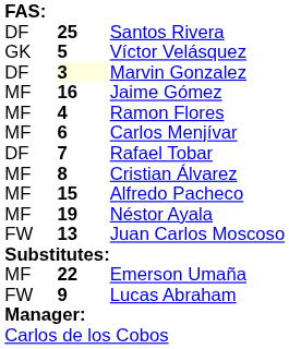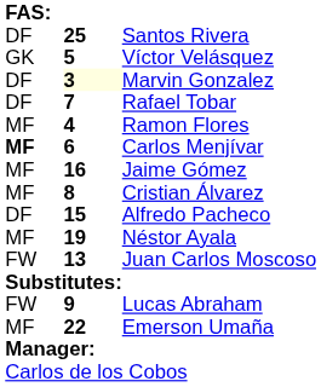rows swapped: Rafael Tobar <-> Jaime Gómez
Carlos Menjívar | column 1: normal -> bold
Alfredo Pacheco | column 1: MF -> DF
rows swapped: Lucas Abraham <-> Emerson Umaña
